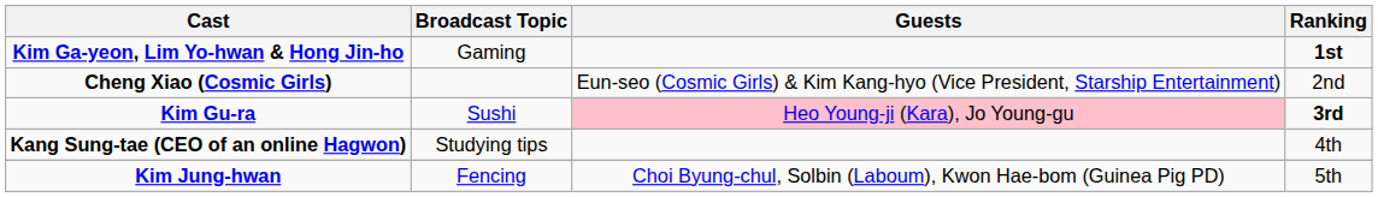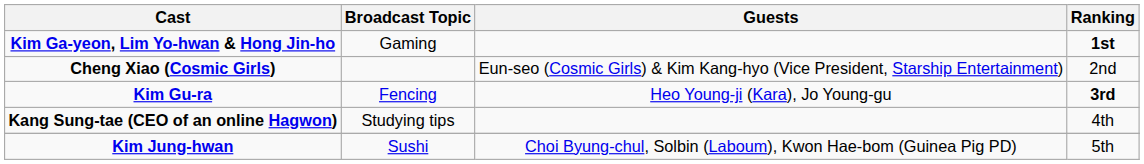Kim Gu-ra | Broadcast Topic: Sushi -> Fencing
Kim Gu-ra | Guests: pink background -> no background
Kim Jung-hwan | Broadcast Topic: Fencing -> Sushi
